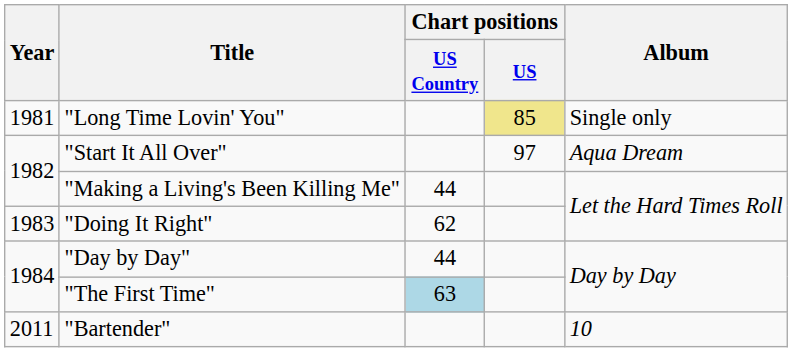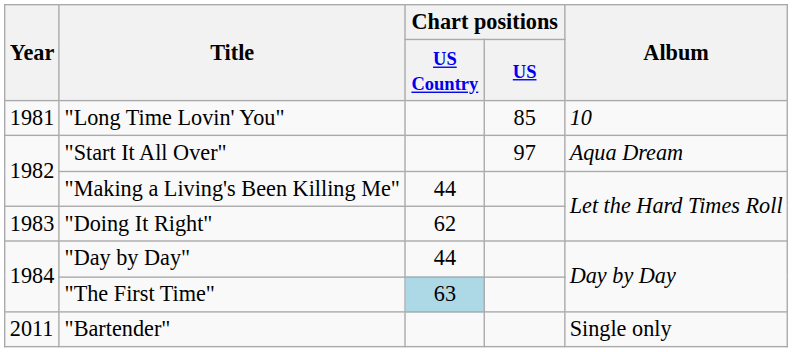"Long Time Lovin' You" | Chart positions / US: khaki background -> no background
"Long Time Lovin' You" | Album: Single only -> 10
"Bartender" | Album: 10 -> Single only
